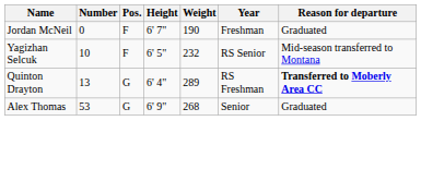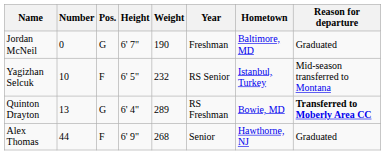+ column: Hometown | Baltimore, MD | Istanbul, Turkey | Bowie, MD | Hawthorne, NJ
Jordan McNeil | Pos.: F -> G
Alex Thomas | Number: 53 -> 44
Alex Thomas | Pos.: G -> F
